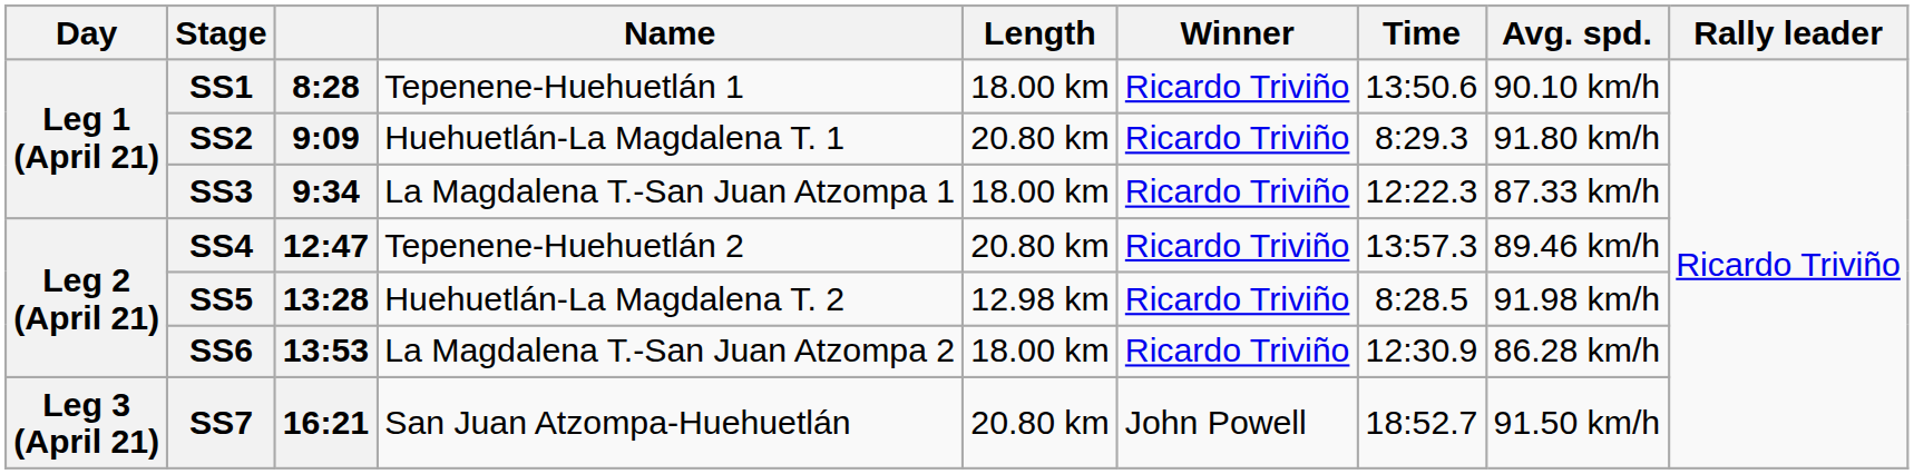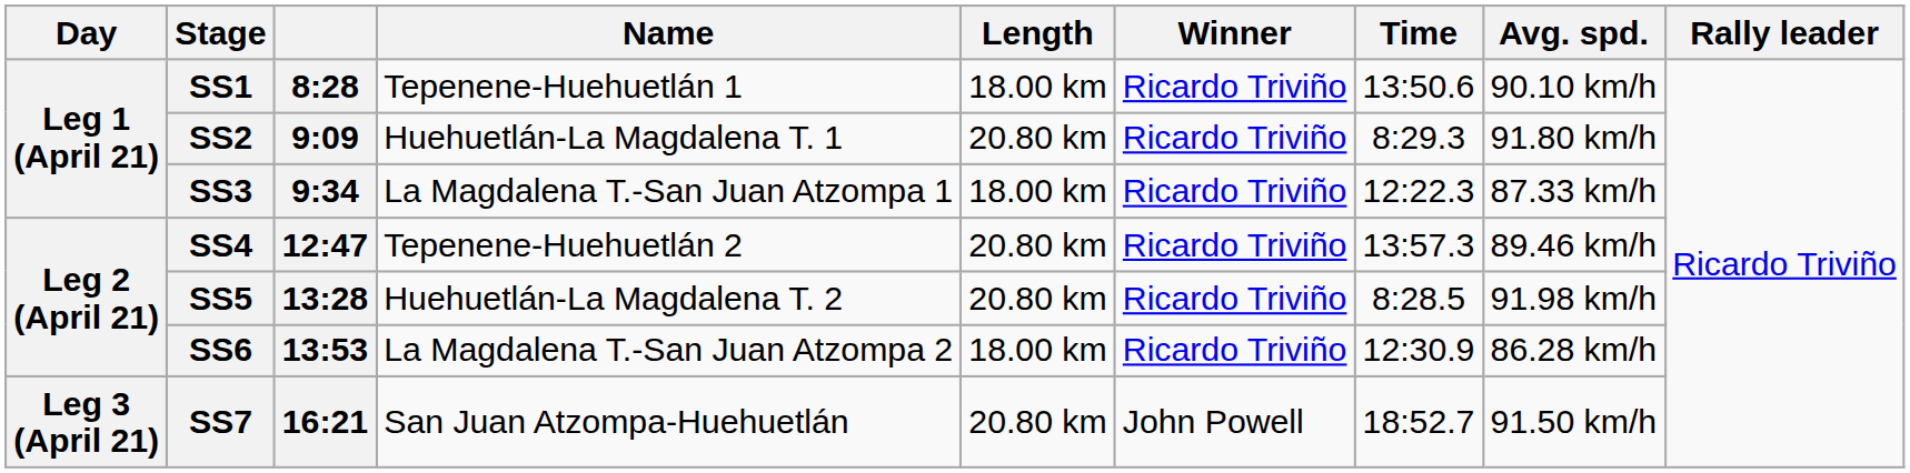SS5 | Length: 12.98 km -> 20.80 km
